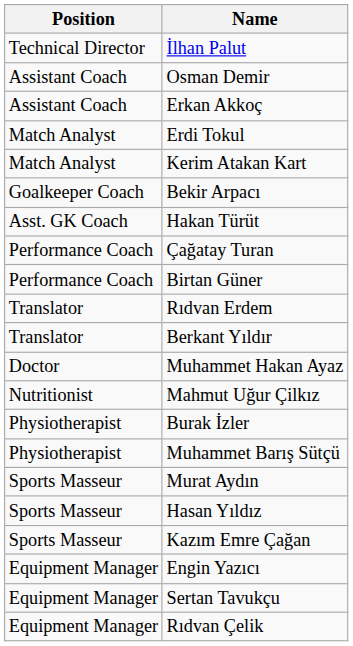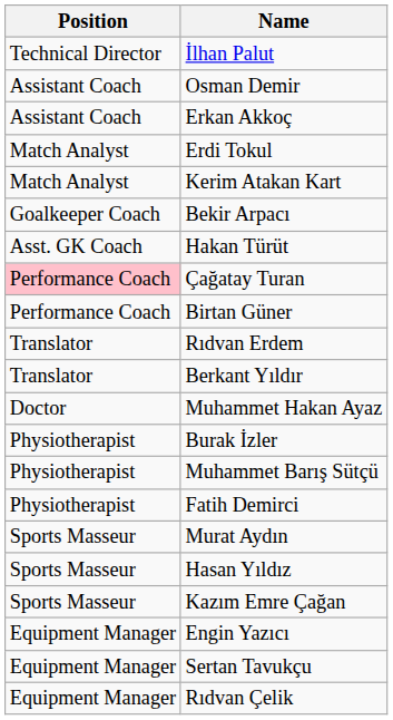Çağatay Turan | Position: no background -> pink background
- row: Nutritionist | Mahmut Uğur Çilkız
+ row: Physiotherapist | Fatih Demirci
